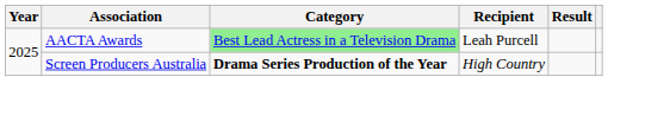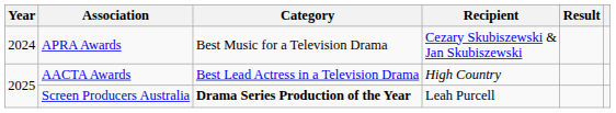+ row: 2024 | APRA Awards | Best Music for a Television Drama | Cezary Skubiszewski & Jan Skubiszewski
AACTA Awards | Category: lightgreen background -> no background
AACTA Awards | Recipient: Leah Purcell -> High Country
Screen Producers Australia | Recipient: High Country -> Leah Purcell
